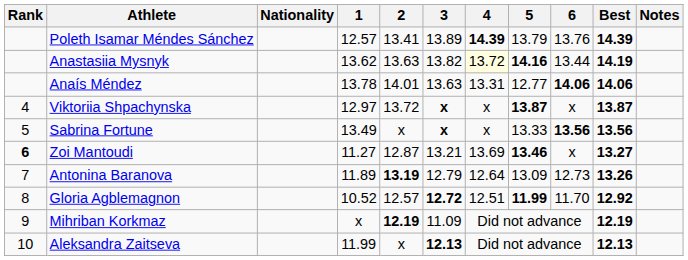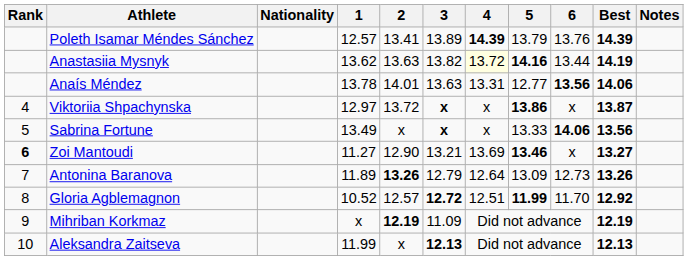Anaís Méndez | 6: 14.06 -> 13.56
Viktoriia Shpachynska | 5: 13.87 -> 13.86
Sabrina Fortune | 6: 13.56 -> 14.06
Zoi Mantoudi | 2: 12.87 -> 12.90
Antonina Baranova | 2: 13.19 -> 13.26
